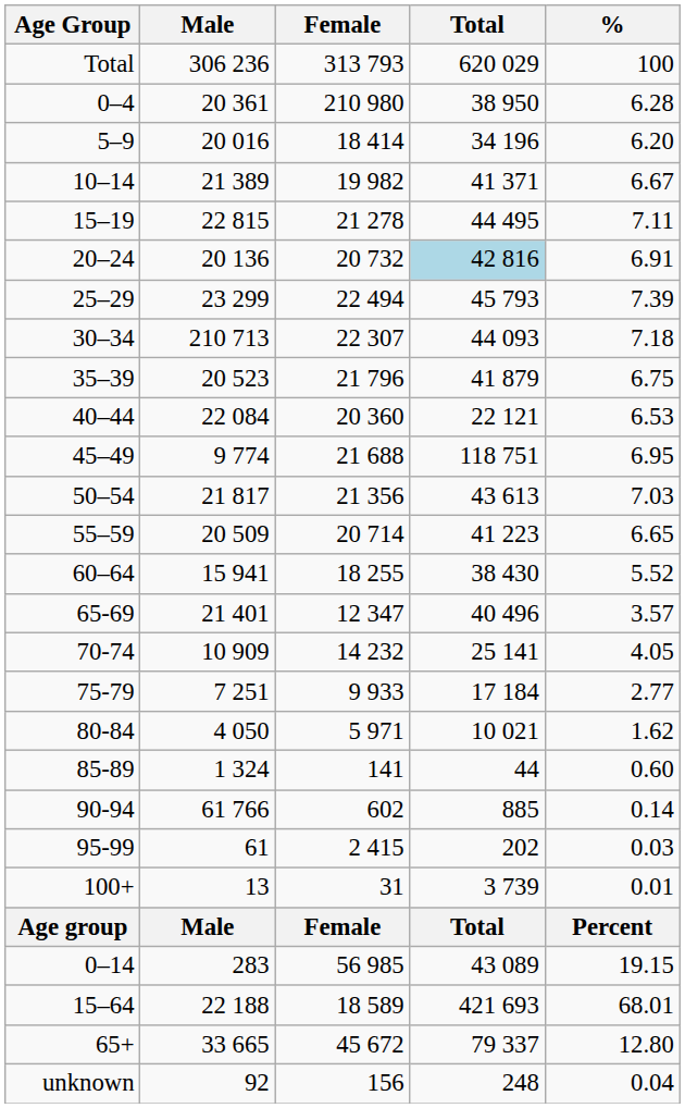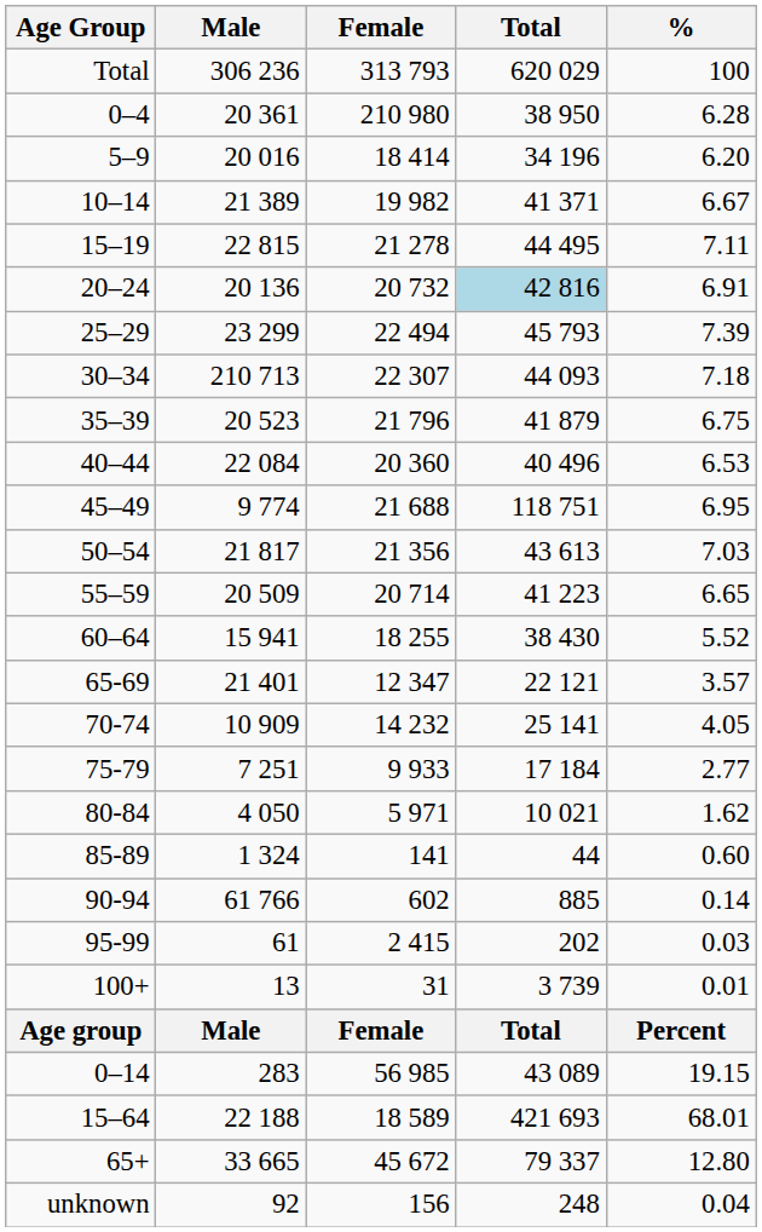40–44 | Total: 22 121 -> 40 496
65-69 | Total: 40 496 -> 22 121
